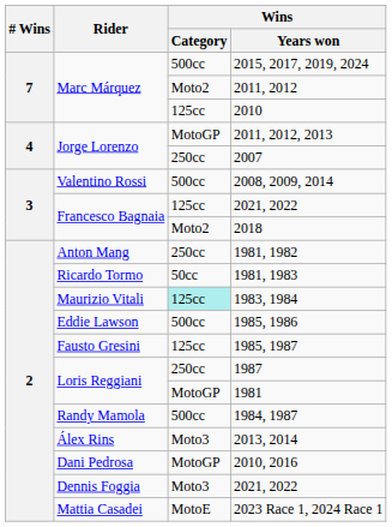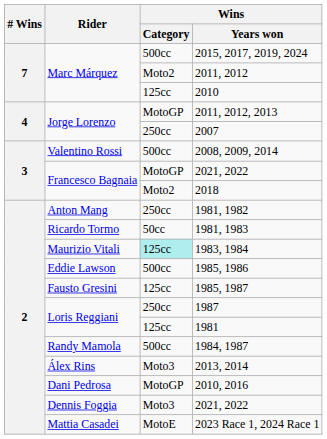Francesco Bagnaia / 2021, 2022 | Wins / Category: 125cc -> MotoGP
1981 | Wins / Category: MotoGP -> 125cc
